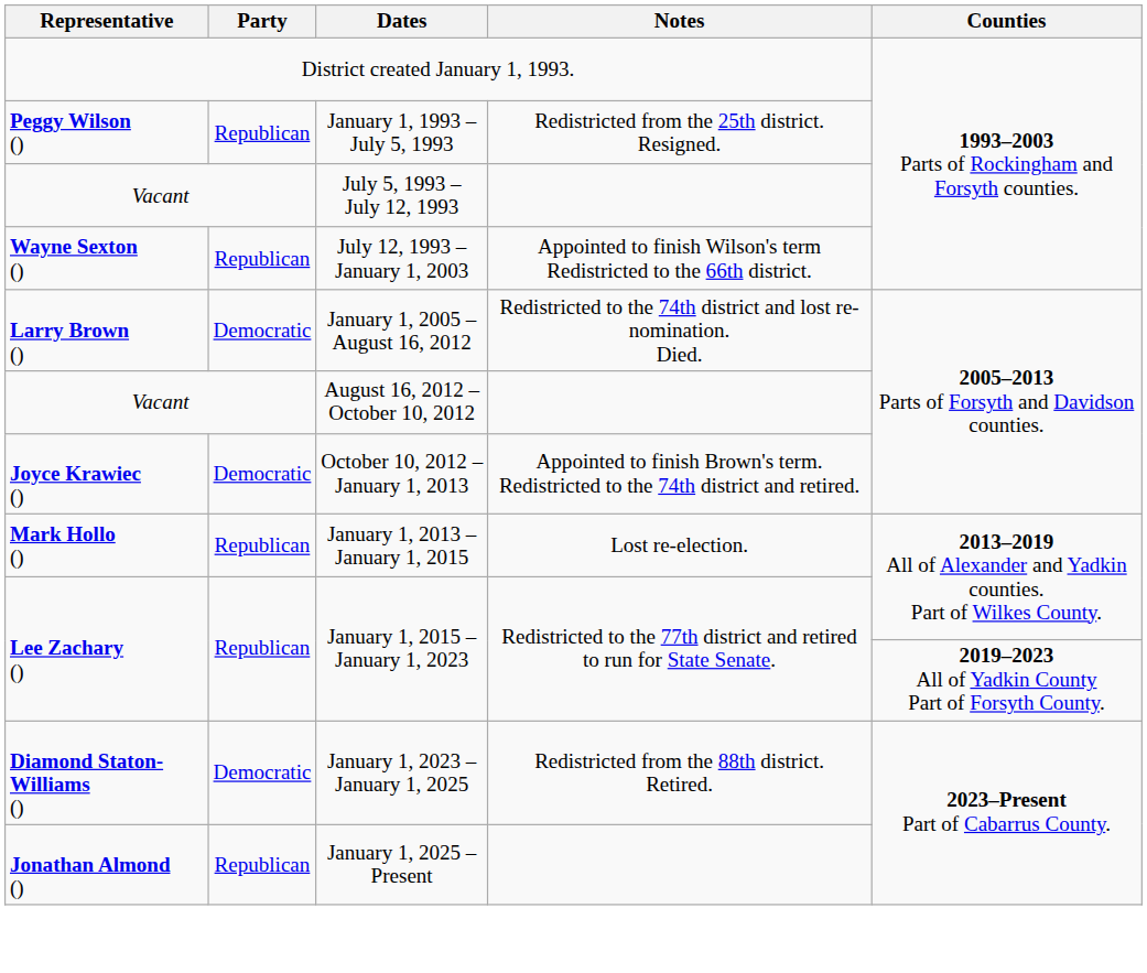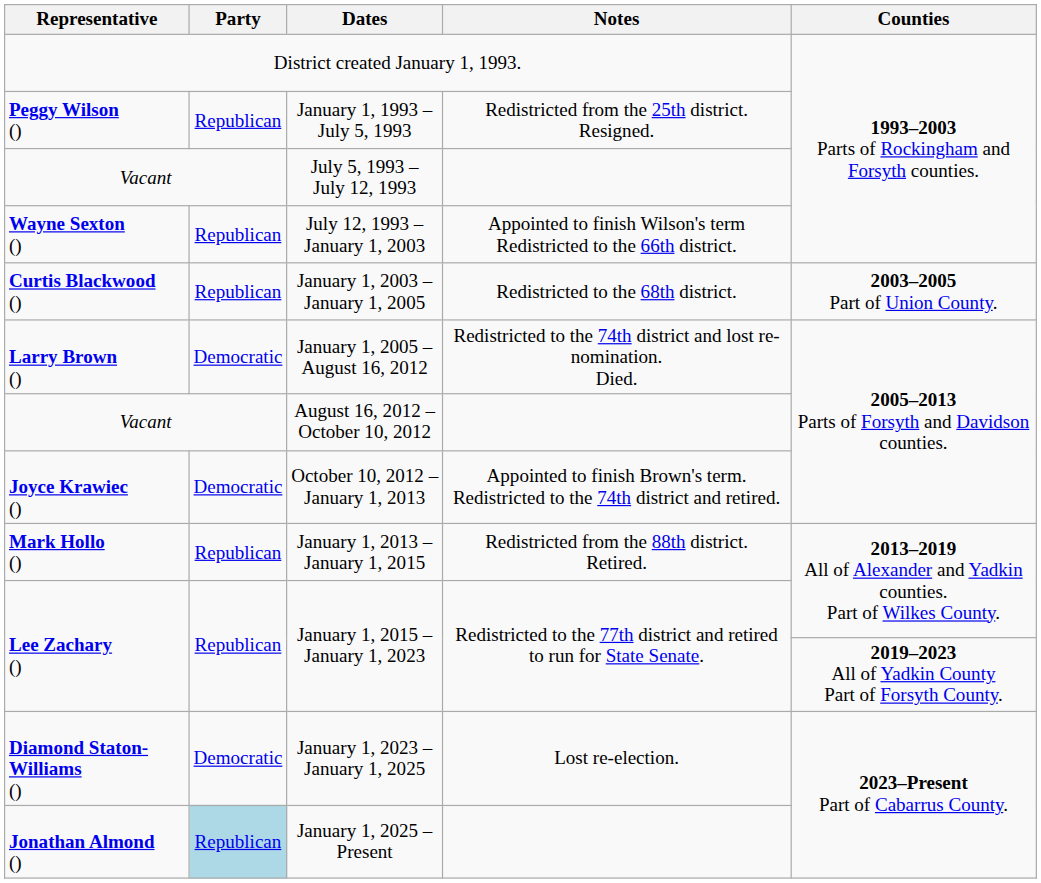+ row: Curtis Blackwood () | Republican | January 1, 2003 – January 1, 2005 | Redistricted to the 68th district. | 2003–2005 Part of Union County.
January 1, 2013 – January 1, 2015 | Notes: Lost re-election. -> Redistricted from the 88th district. Retired.
January 1, 2023 – January 1, 2025 | Notes: Redistricted from the 88th district. Retired. -> Lost re-election.
January 1, 2025 – Present | Party: no background -> lightblue background
